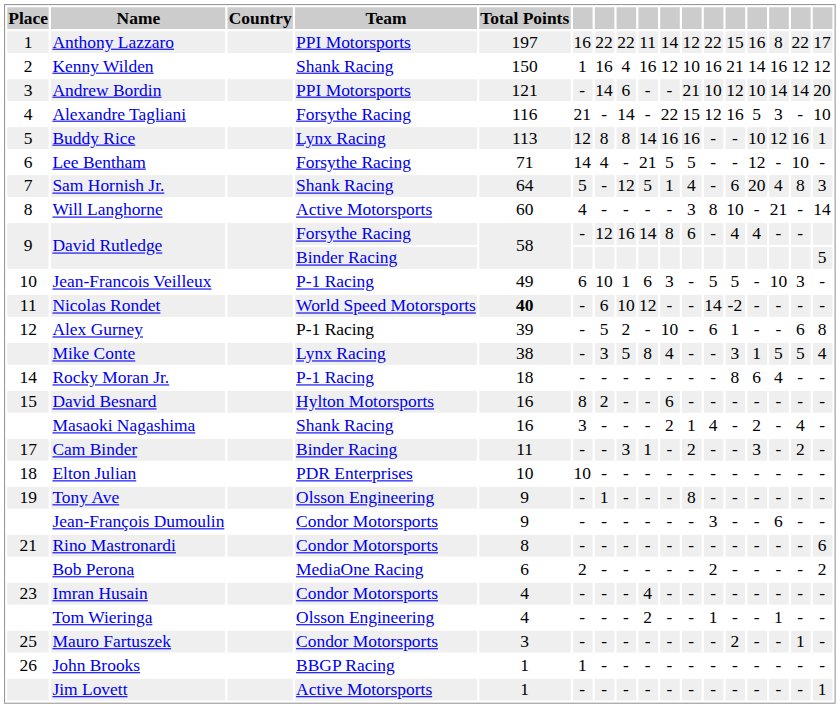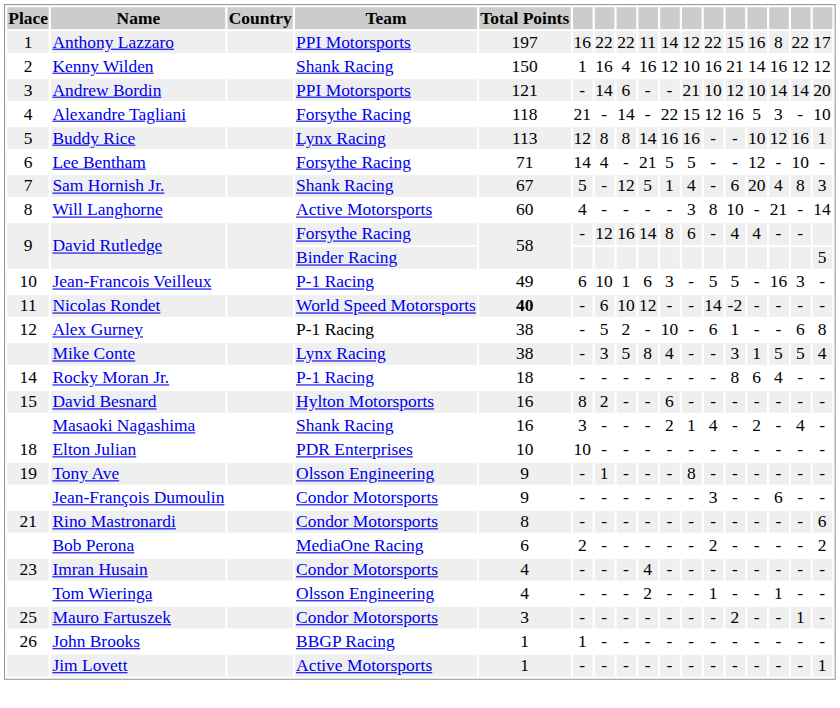Alexandre Tagliani | Total Points: 116 -> 118
Sam Hornish Jr. | Total Points: 64 -> 67
Jean-Francois Veilleux | column 15: 10 -> 16
Alex Gurney | Total Points: 39 -> 38
- row: 17 | Cam Binder | Binder Racing | 11 | - | - | 3 | 1 | - | 2 | - | - | 3 | - | 2 | -
